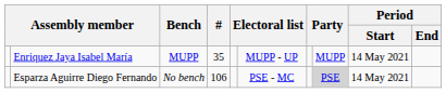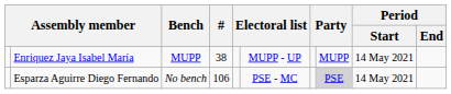Enriquez Jaya Isabel María | #: 35 -> 38
